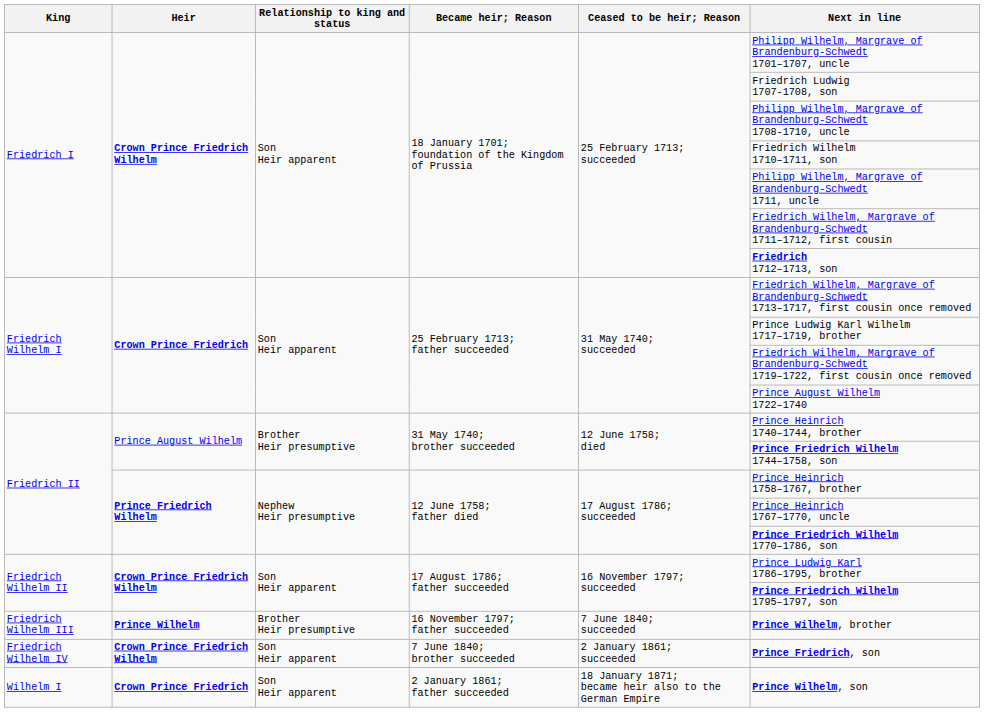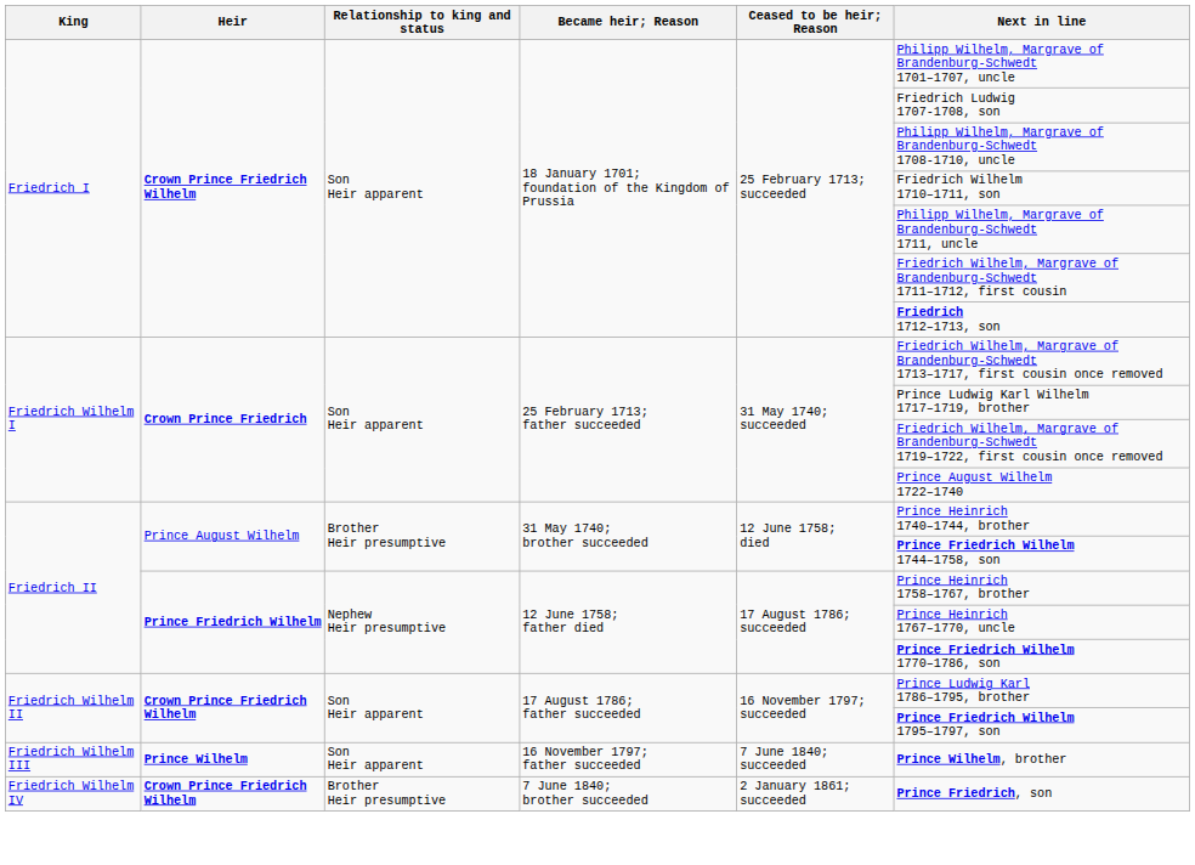16 November 1797; father succeeded | Relationship to king and status: Brother Heir presumptive -> Son Heir apparent
7 June 1840; brother succeeded | Relationship to king and status: Son Heir apparent -> Brother Heir presumptive
- row: Wilhelm I | Crown Prince Friedrich | Son Heir apparent | 2 January 1861; father succeeded | 18 January 1871; became heir also to the German Empire | Prince Wilhelm, son
